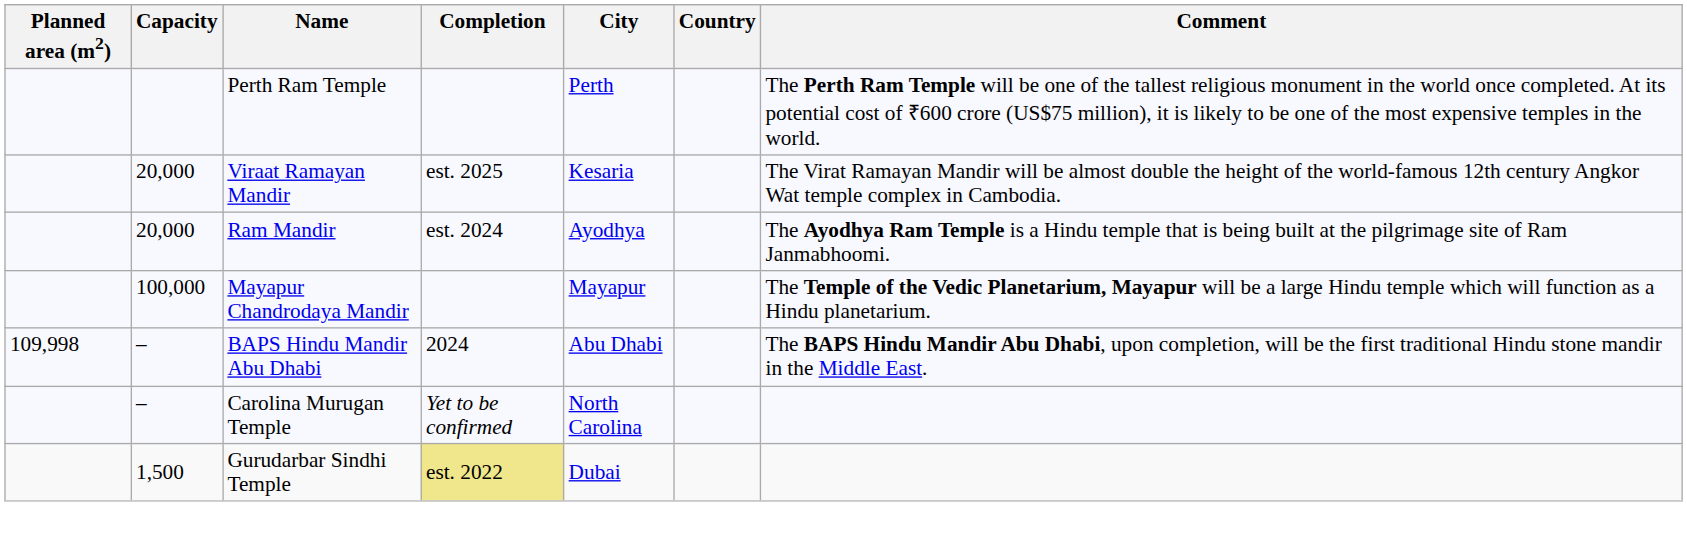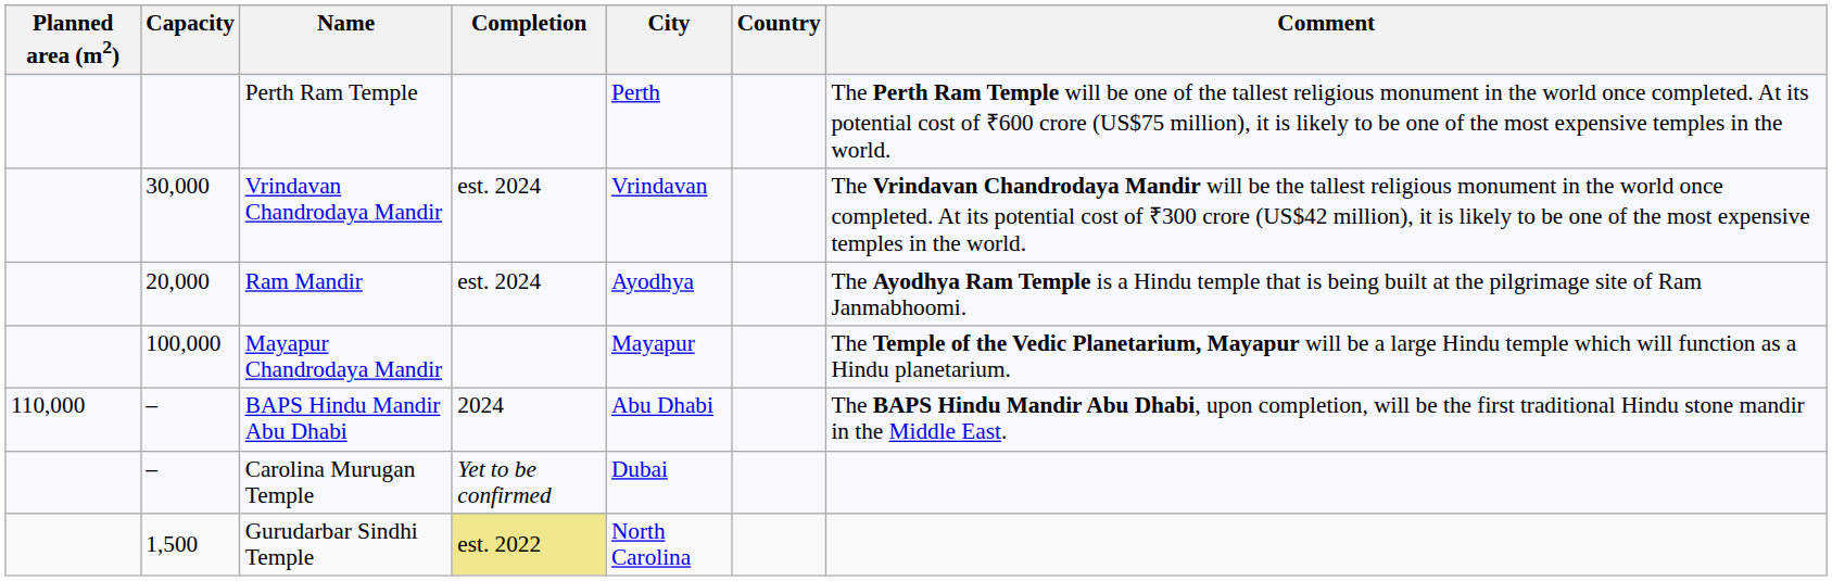+ row: 30,000 | Vrindavan Chandrodaya Mandir | est. 2024 | Vrindavan | The Vrindavan Chandrodaya Mandir will be the tallest religious monument in the world once completed. At its potential cost of ₹300 crore (US$42 million), it is likely to be one of the most expensive temples in the world.
- row: 20,000 | Viraat Ramayan Mandir | est. 2025 | Kesaria | The Virat Ramayan Mandir will be almost double the height of the world-famous 12th century Angkor Wat temple complex in Cambodia.
BAPS Hindu Mandir Abu Dhabi | Planned area (m2): 109,998 -> 110,000
Carolina Murugan Temple | City: North Carolina -> Dubai
Gurudarbar Sindhi Temple | City: Dubai -> North Carolina
